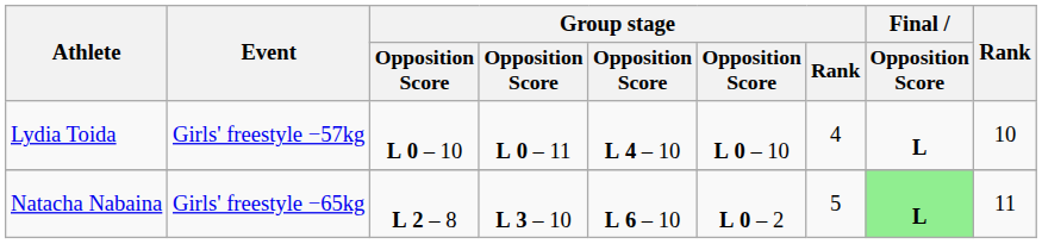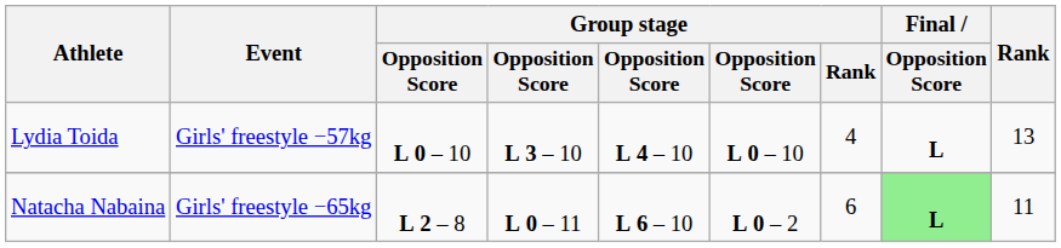Lydia Toida | column 4: L 0 – 11 -> L 3 – 10
Lydia Toida | Rank: 10 -> 13
Natacha Nabaina | column 4: L 3 – 10 -> L 0 – 11
Natacha Nabaina | Group stage / Rank: 5 -> 6
